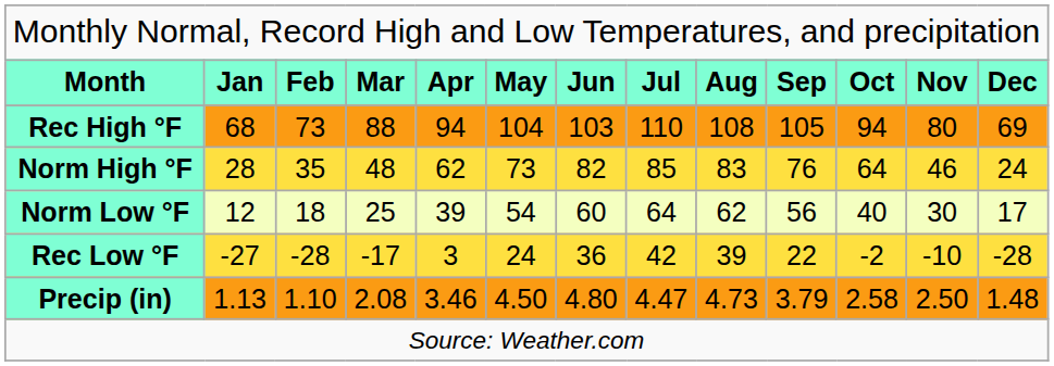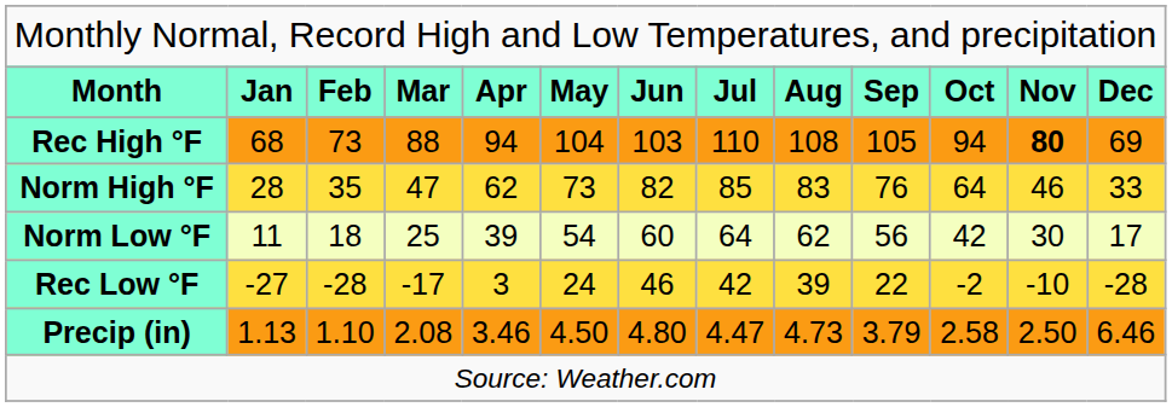Rec High °F | column 12: normal -> bold
Norm High °F | column 4: 48 -> 47
Norm High °F | column 13: 24 -> 33
Norm Low °F | column 2: 12 -> 11
Norm Low °F | column 11: 40 -> 42
Rec Low °F | column 7: 36 -> 46
Precip (in) | column 13: 1.48 -> 6.46
